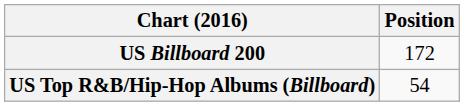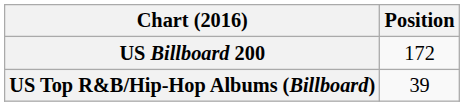US Top R&B/Hip-Hop Albums (Billboard) | Position: 54 -> 39
